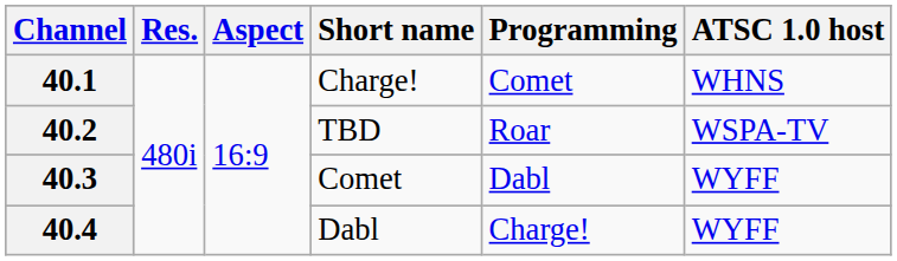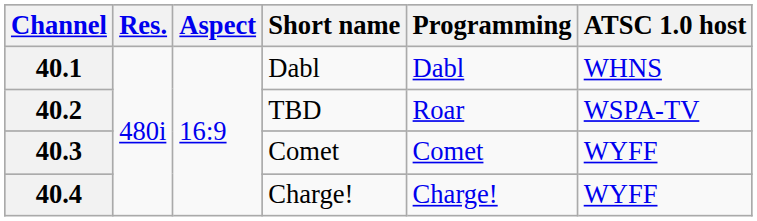40.1 | Short name: Charge! -> Dabl
40.1 | Programming: Comet -> Dabl
40.3 | Programming: Dabl -> Comet
40.4 | Short name: Dabl -> Charge!
